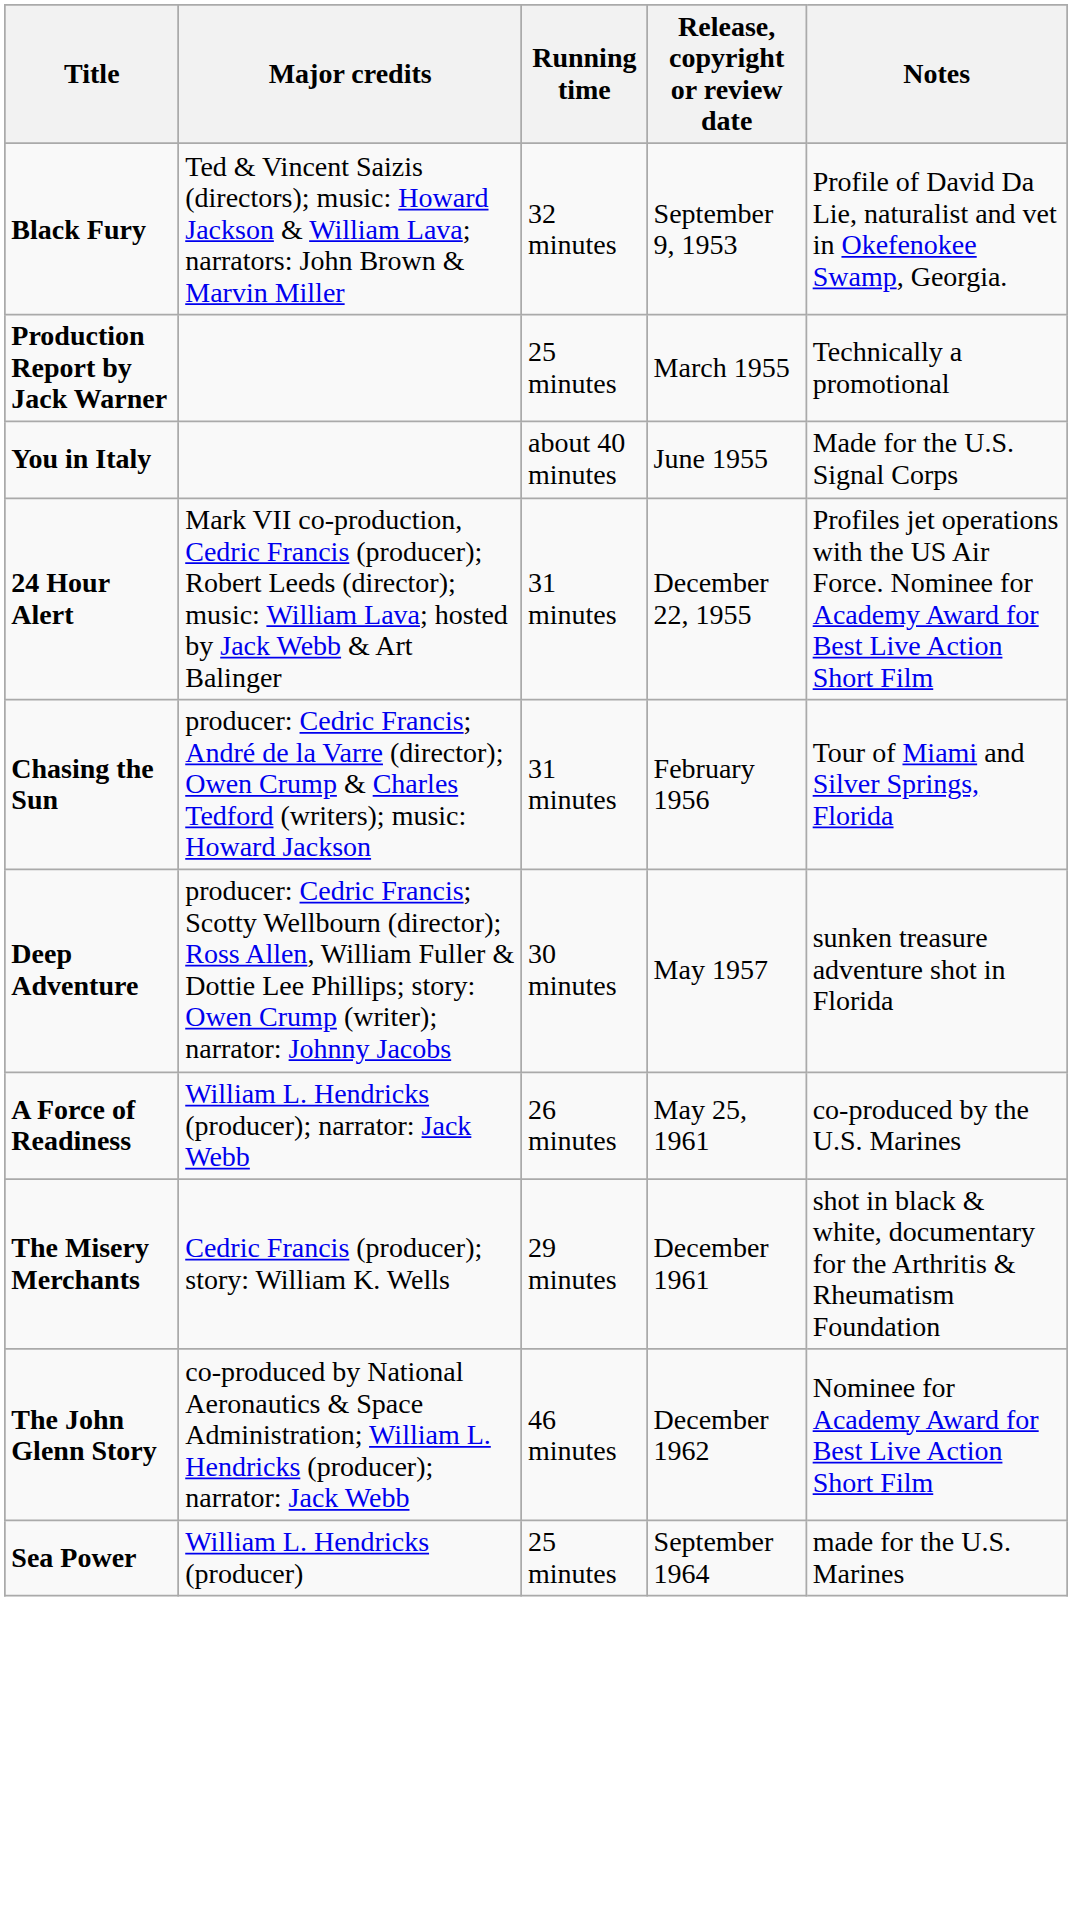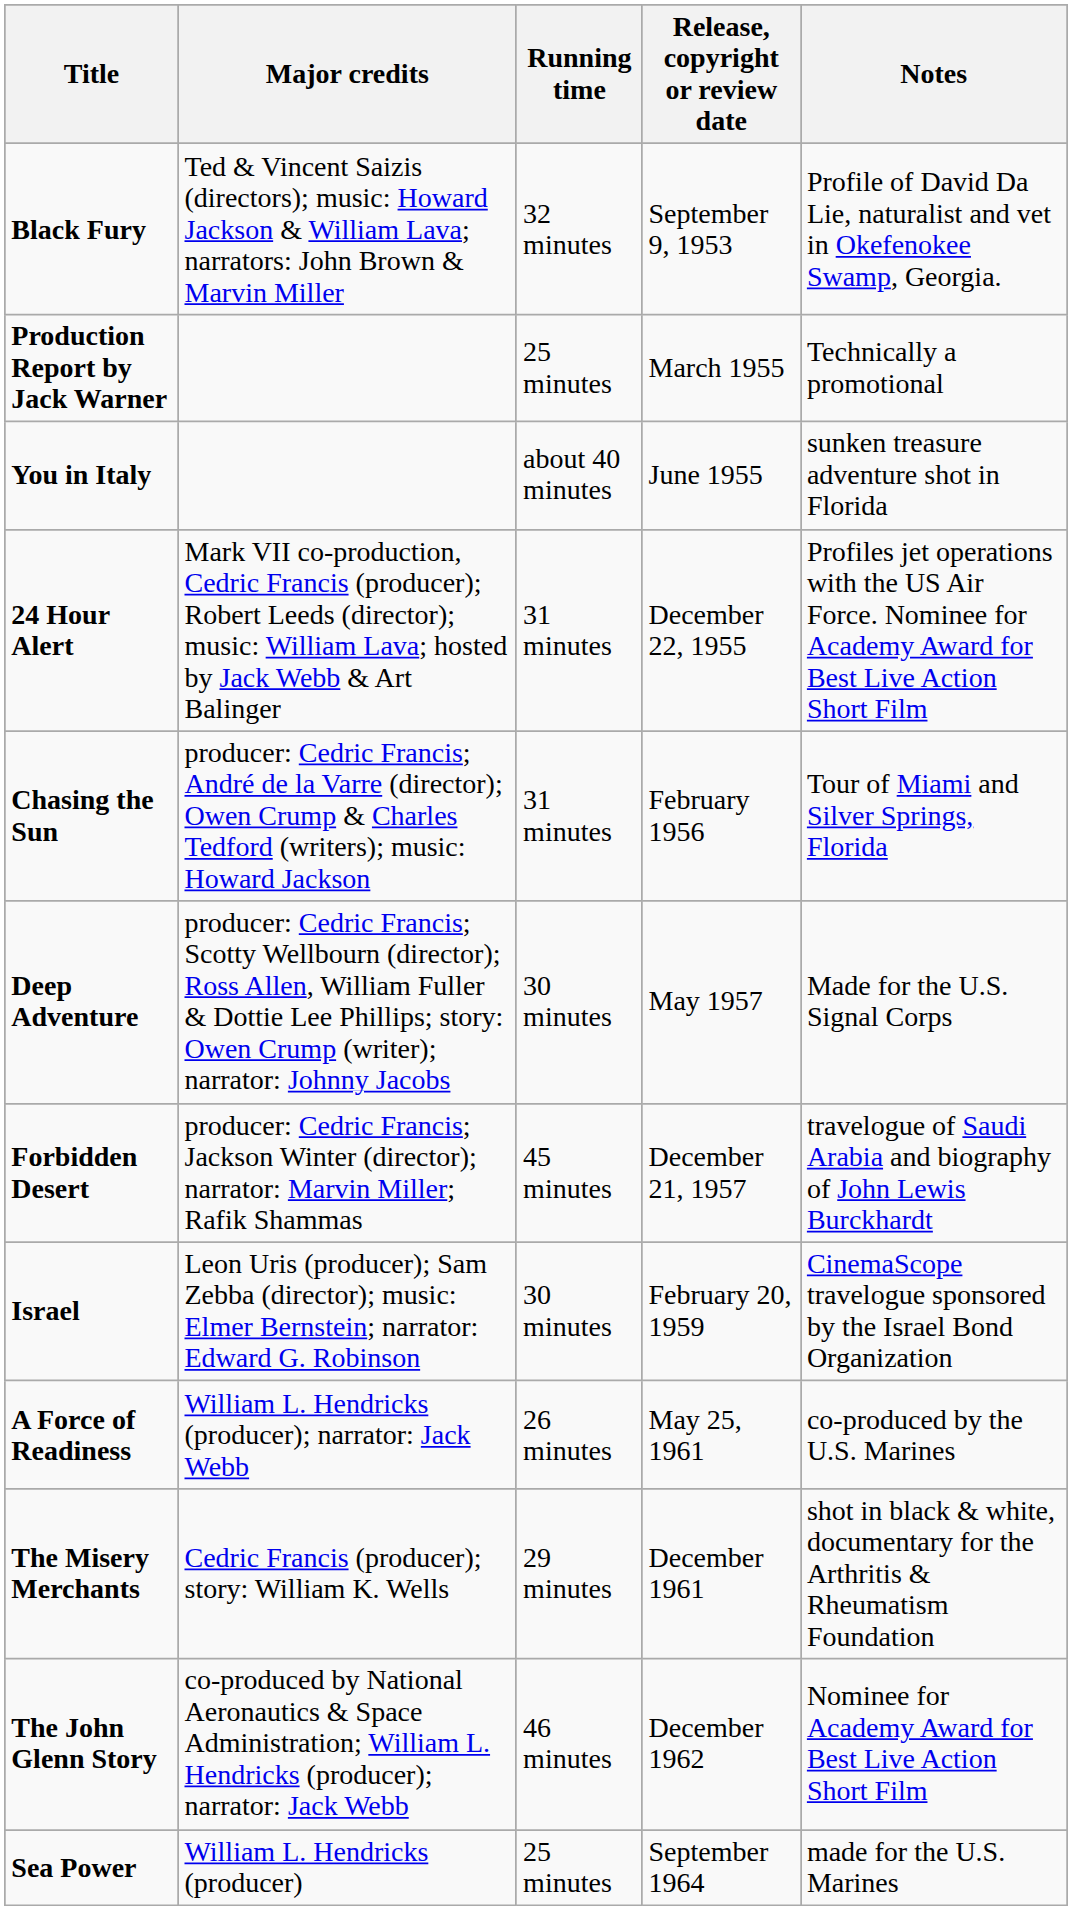You in Italy | Notes: Made for the U.S. Signal Corps -> sunken treasure adventure shot in Florida
Deep Adventure | Notes: sunken treasure adventure shot in Florida -> Made for the U.S. Signal Corps
+ row: Forbidden Desert | producer: Cedric Francis; Jackson Winter (director); narrator: Marvin Miller; Rafik Shammas | 45 minutes | December 21, 1957 | travelogue of Saudi Arabia and biography of John Lewis Burckhardt
+ row: Israel | Leon Uris (producer); Sam Zebba (director); music: Elmer Bernstein; narrator: Edward G. Robinson | 30 minutes | February 20, 1959 | CinemaScope travelogue sponsored by the Israel Bond Organization
